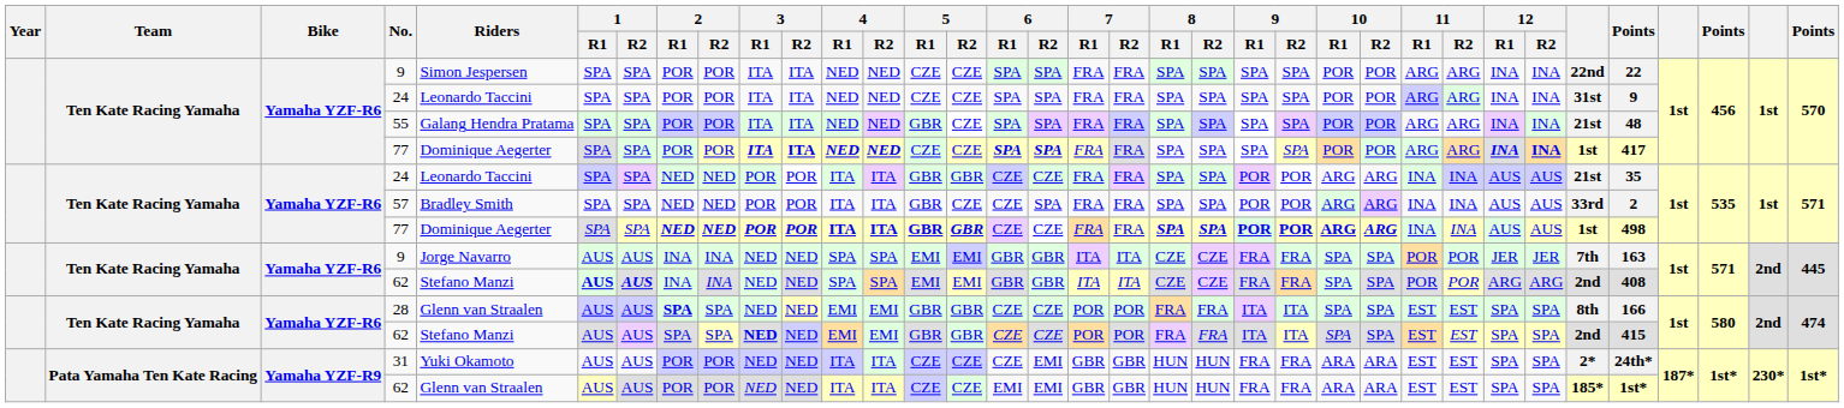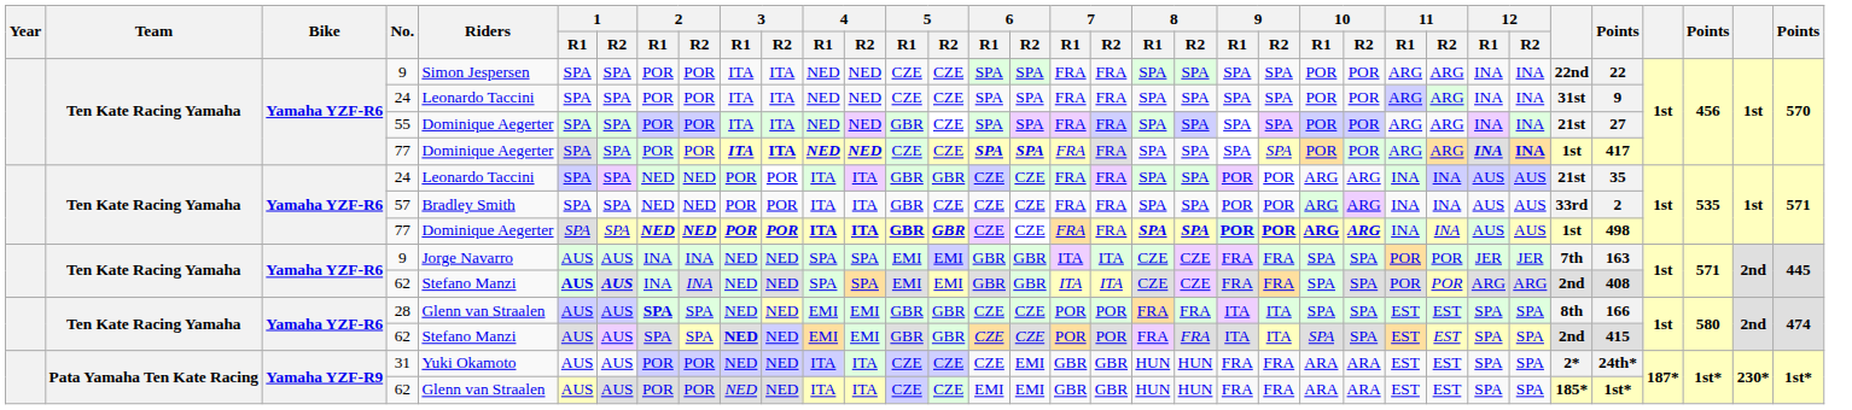55 | Riders: Galang Hendra Pratama -> Dominique Aegerter
55 | column 31: 48 -> 27
57 | 6 / R2: SPA -> CZE
